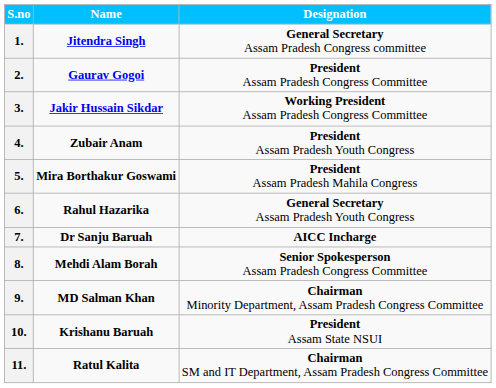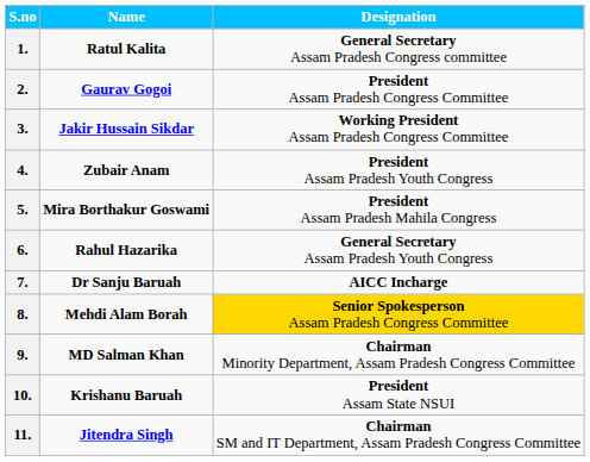1. | Name: Jitendra Singh -> Ratul Kalita
8. | Designation: no background -> gold background
11. | Name: Ratul Kalita -> Jitendra Singh
